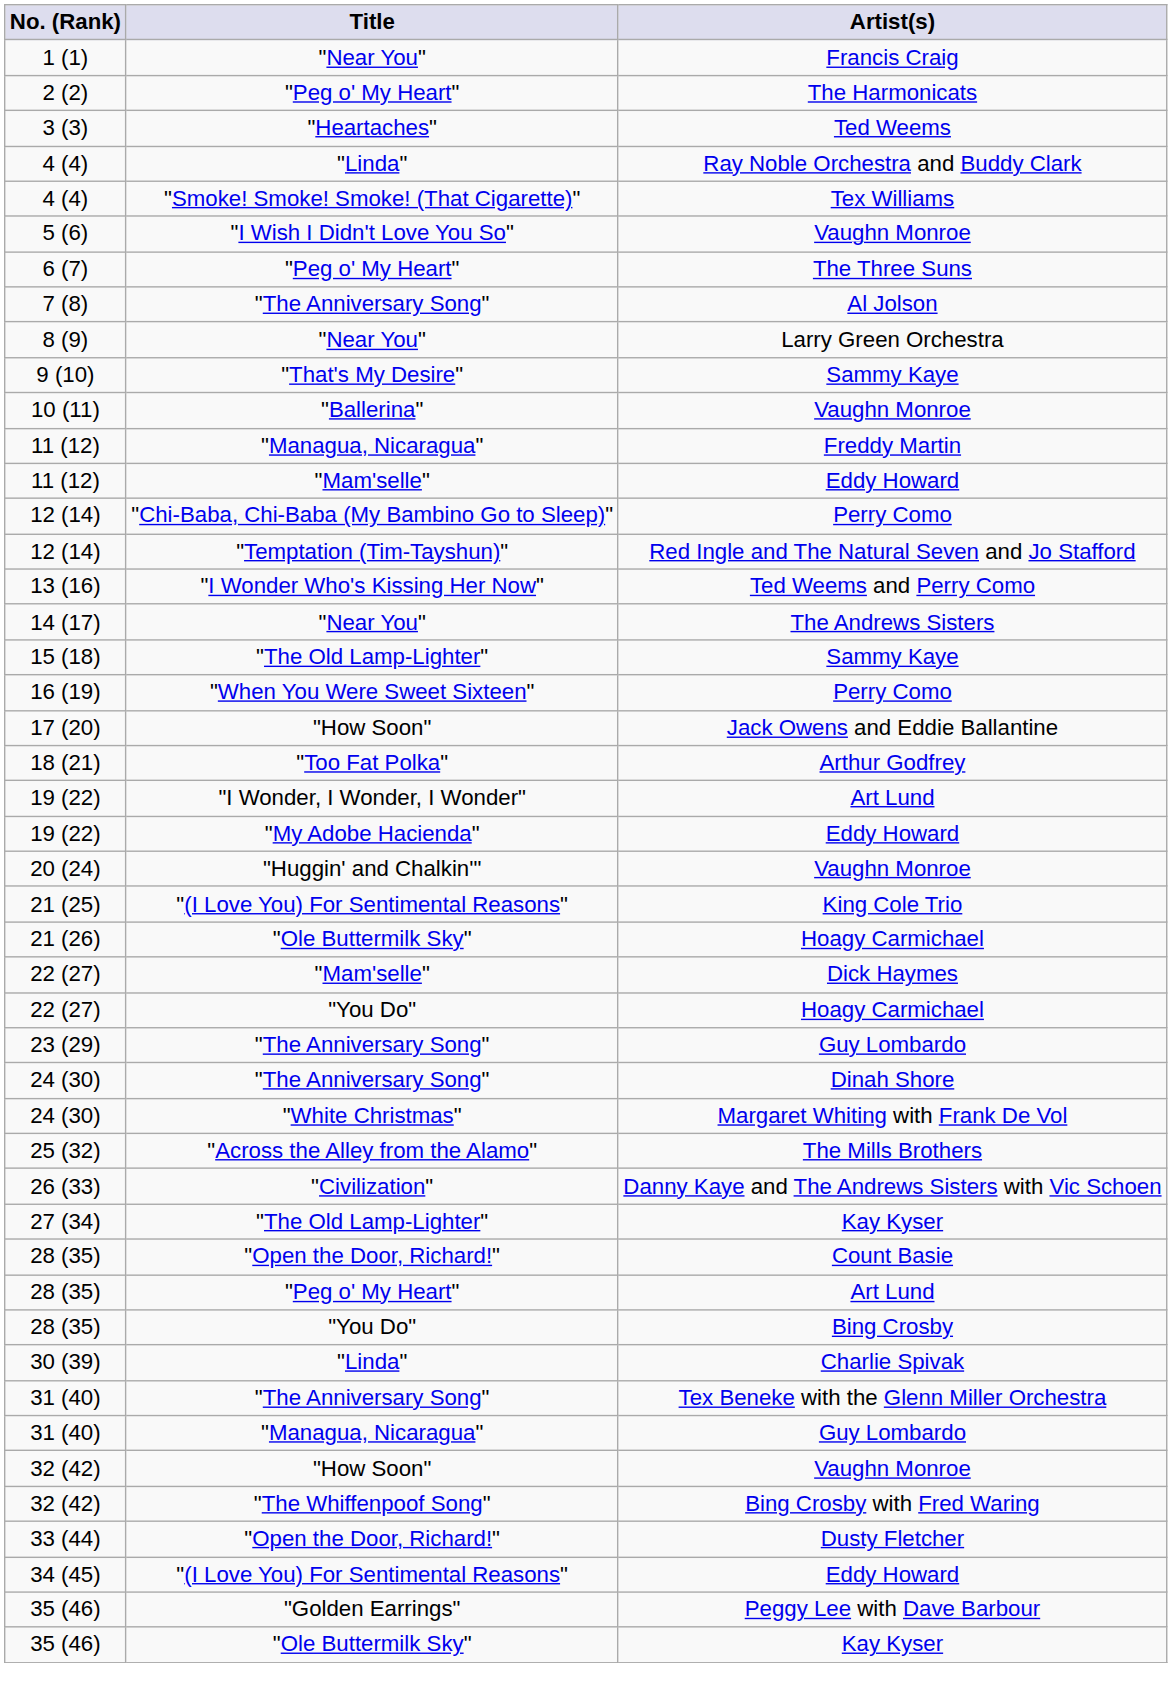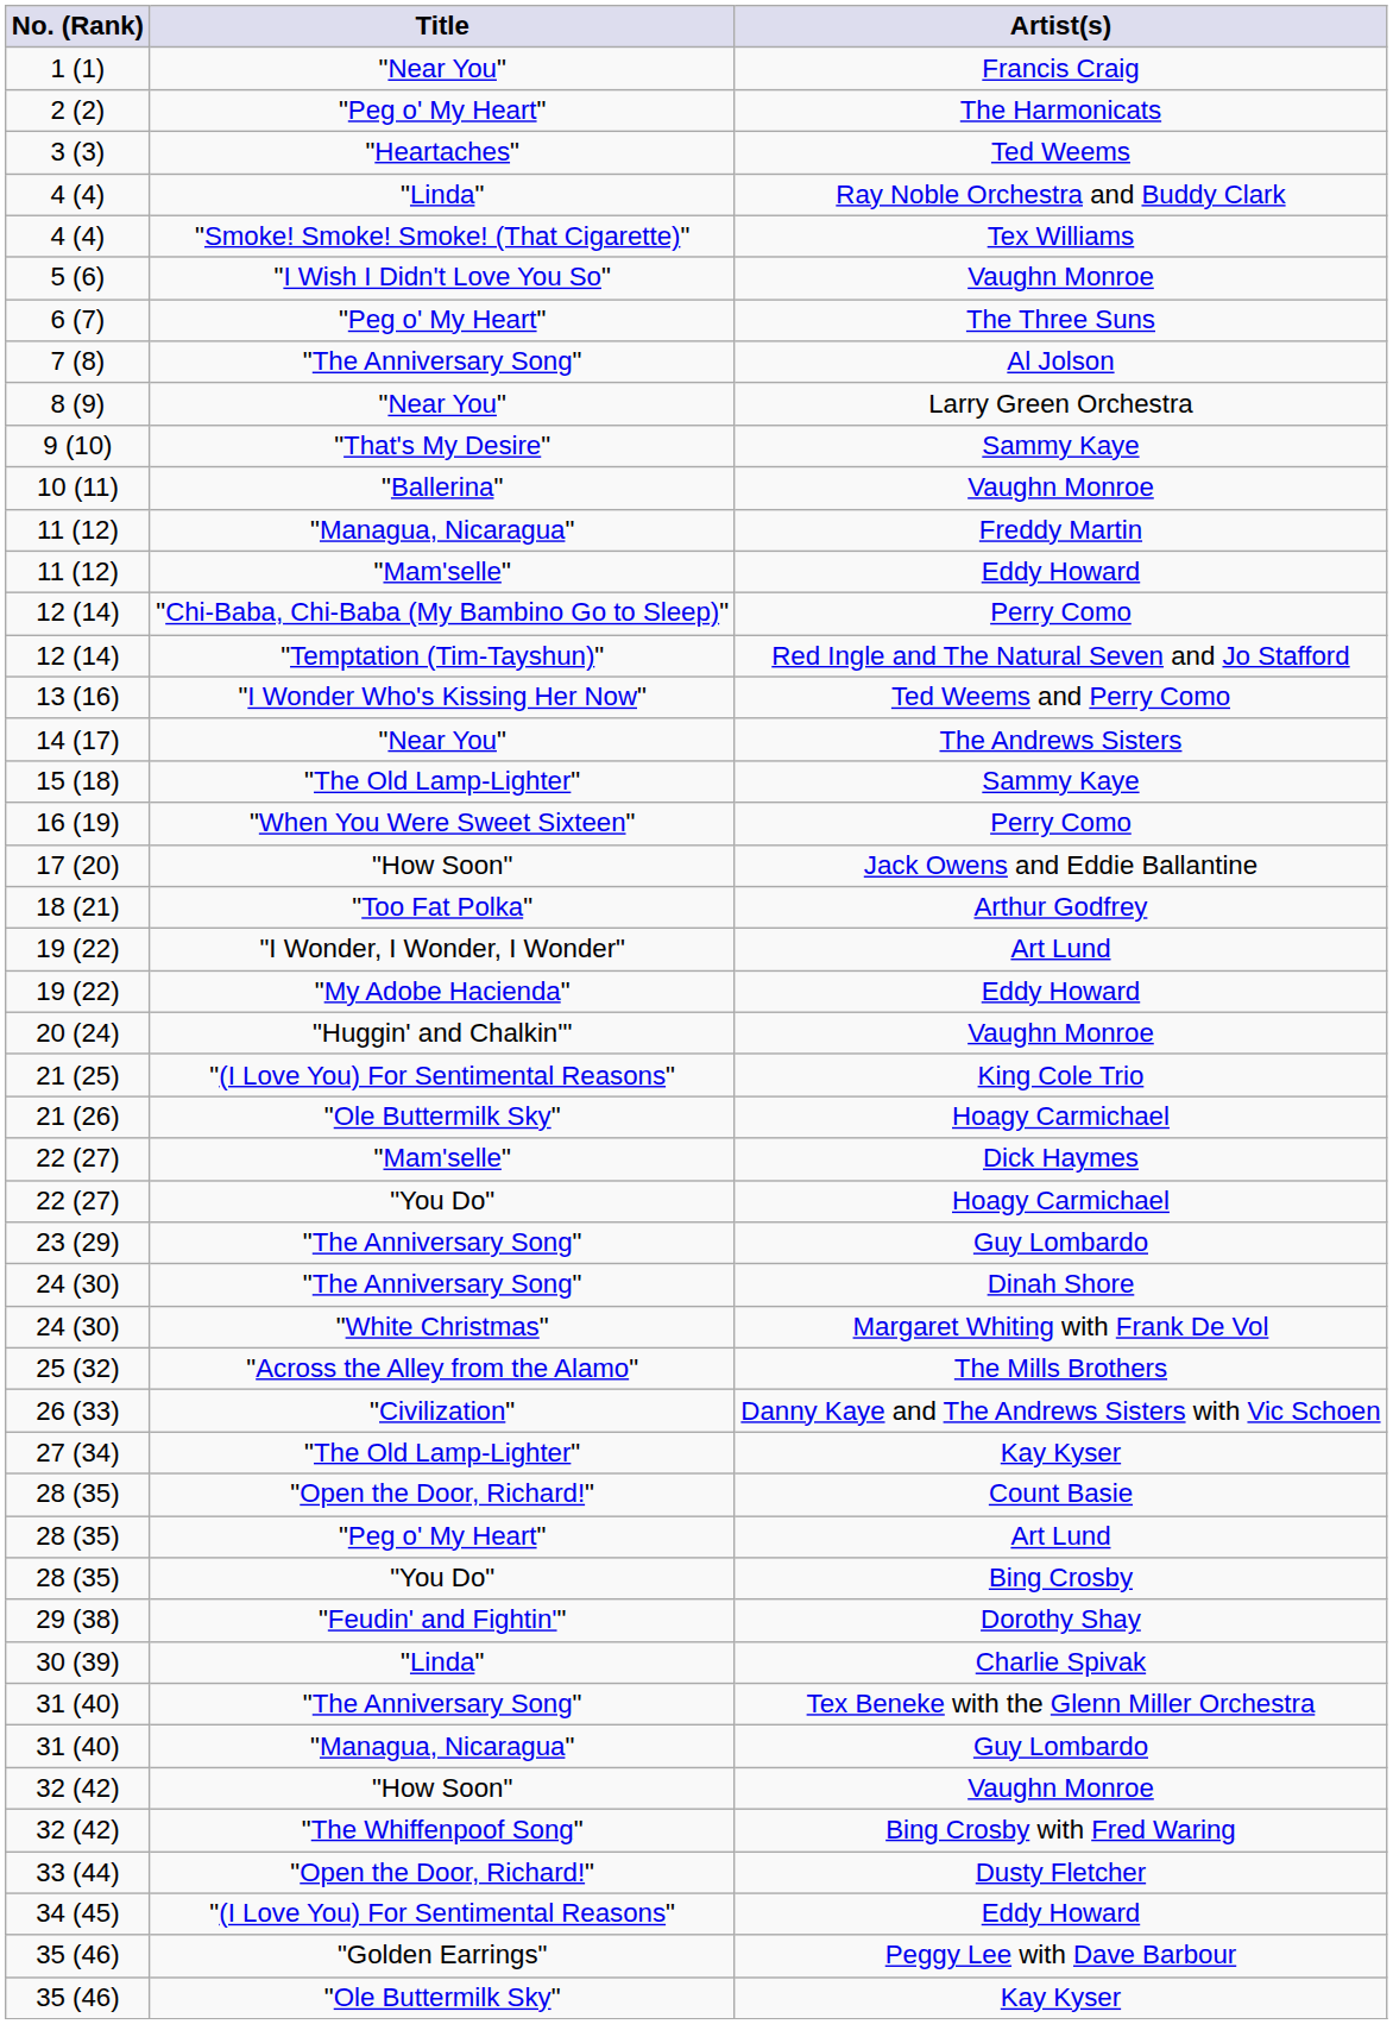+ row: 29 (38) | "Feudin' and Fightin'" | Dorothy Shay
